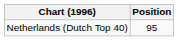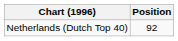Netherlands (Dutch Top 40) | Position: 95 -> 92
